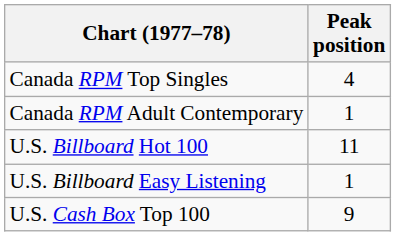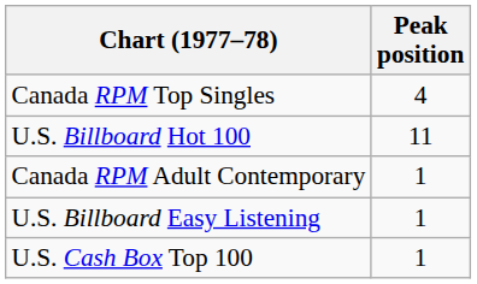rows swapped: Canada RPM Adult Contemporary <-> U.S. Billboard Hot 100
U.S. Cash Box Top 100 | Peak position: 9 -> 1
